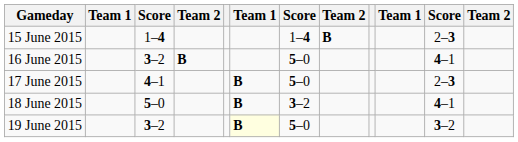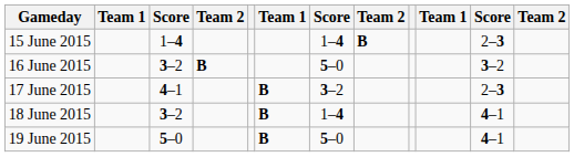16 June 2015 | column 11: 4–1 -> 3–2
17 June 2015 | column 7: 5–0 -> 3–2
18 June 2015 | column 3: 5–0 -> 3–2
18 June 2015 | column 7: 3–2 -> 1–4
19 June 2015 | column 3: 3–2 -> 5–0
19 June 2015 | column 6: lightyellow background -> no background
19 June 2015 | column 11: 3–2 -> 4–1
